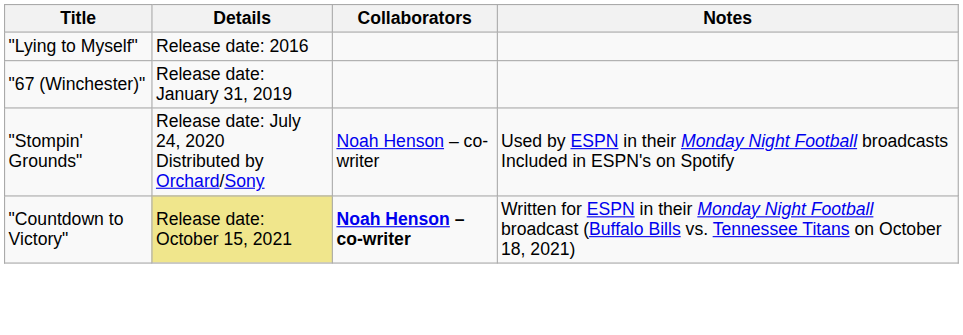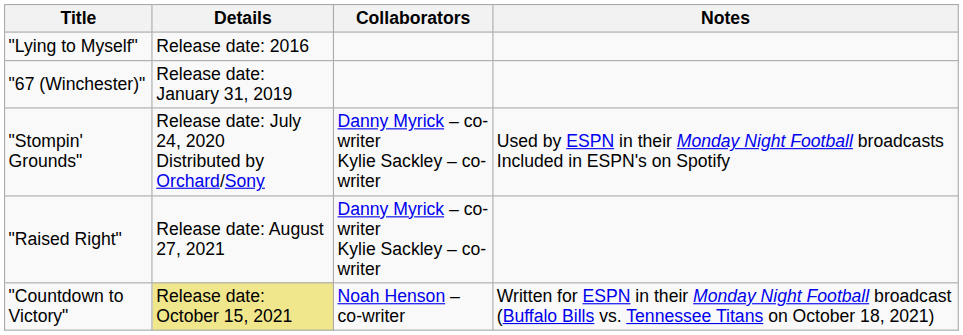"Stompin' Grounds" | Collaborators: Noah Henson – co-writer -> Danny Myrick – co-writer Kylie Sackley – co-writer
+ row: "Raised Right" | Release date: August 27, 2021 | Danny Myrick – co-writer Kylie Sackley – co-writer
"Countdown to Victory" | Collaborators: bold -> normal
